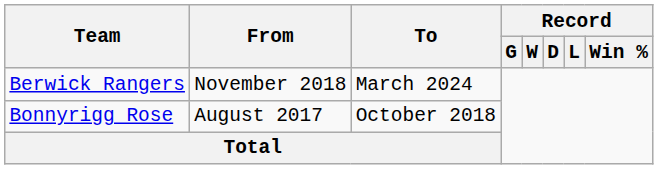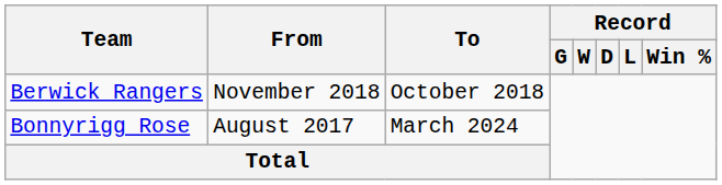Berwick Rangers | To: March 2024 -> October 2018
Bonnyrigg Rose | To: October 2018 -> March 2024
